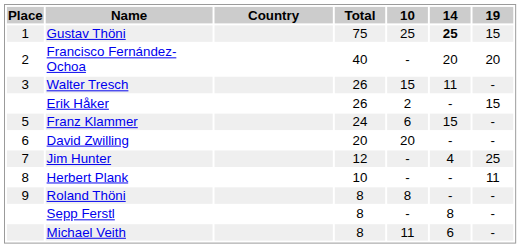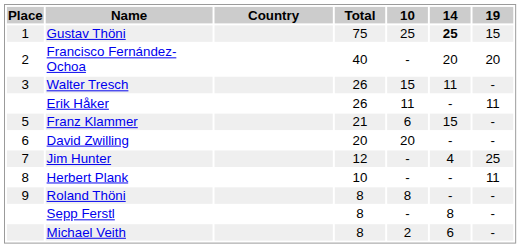Erik Håker | 10: 2 -> 11
Erik Håker | 19: 15 -> 11
Franz Klammer | Total: 24 -> 21
Michael Veith | 10: 11 -> 2
